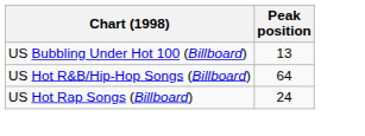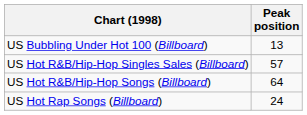+ row: US Hot R&B/Hip-Hop Singles Sales (Billboard) | 57
